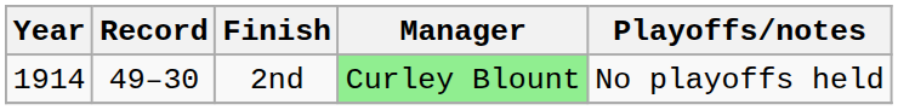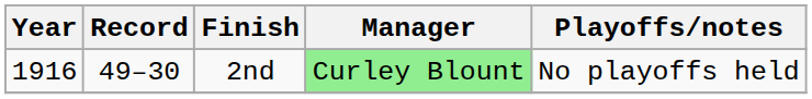2nd | Year: 1914 -> 1916
